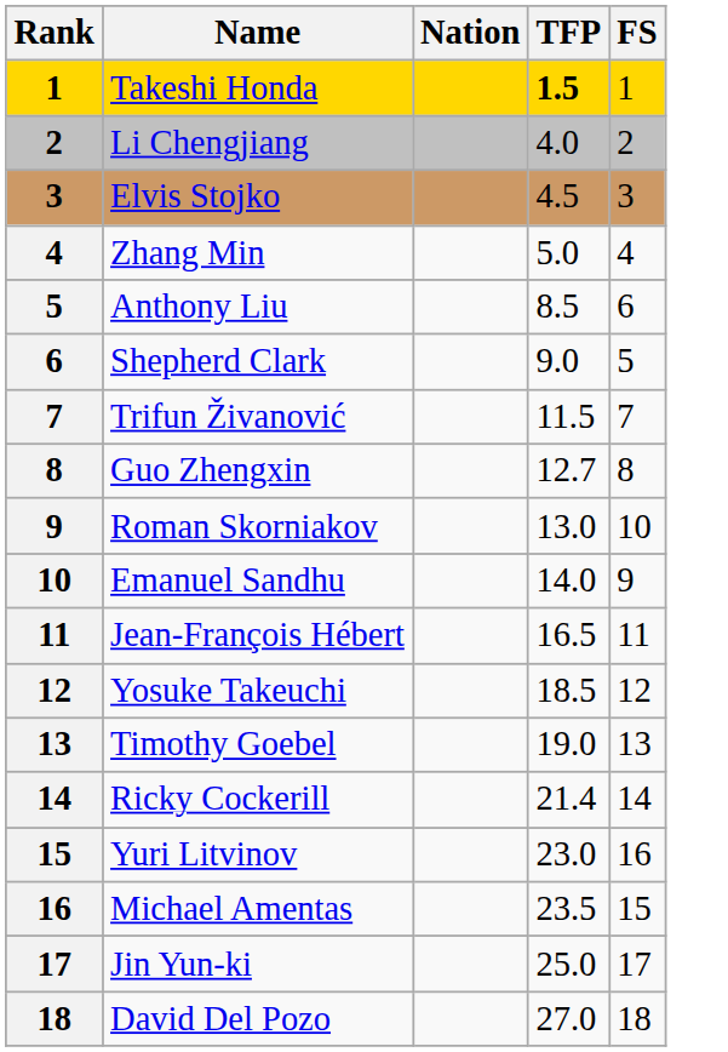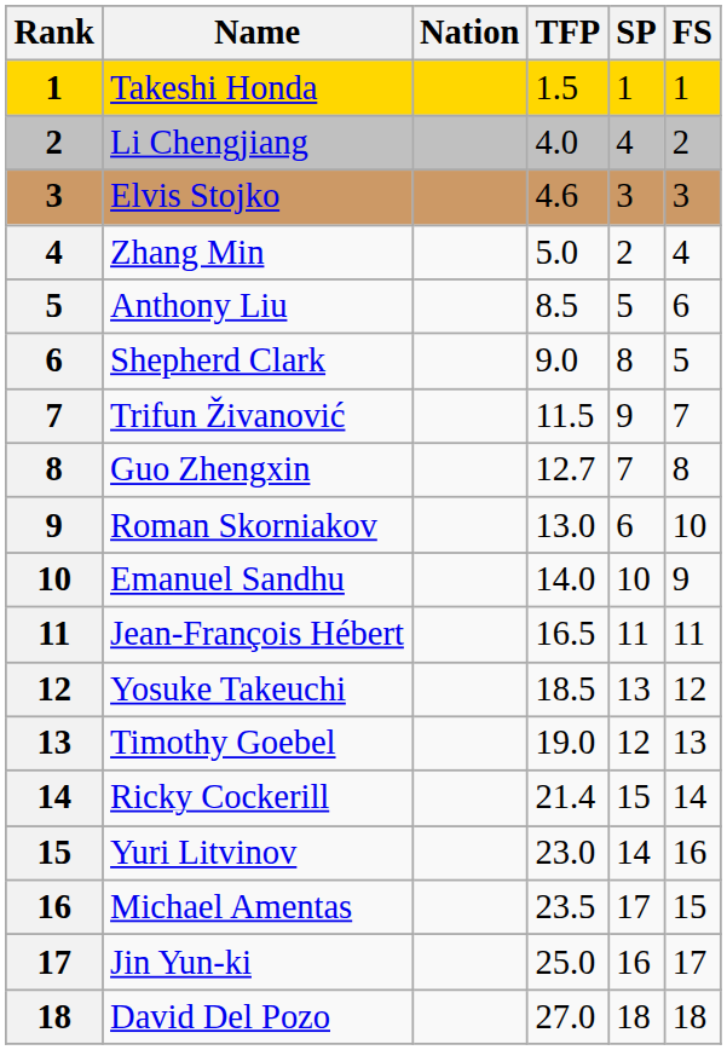+ column: SP | 1 | 4 | 3 | 2 | 5 | 8 | 9 | 7 | 6 | 10 | 11 | 13 | 12 | 15 | 14 | 17 | 16 | 18
Takeshi Honda | TFP: bold -> normal
Elvis Stojko | TFP: 4.5 -> 4.6
